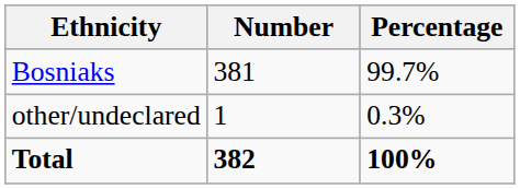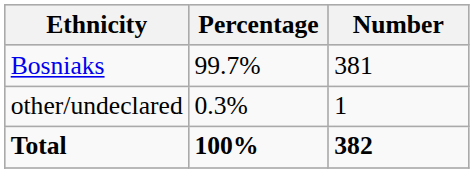columns swapped: Number <-> Percentage
